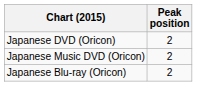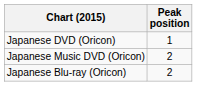Japanese DVD (Oricon) | Peak position: 2 -> 1
